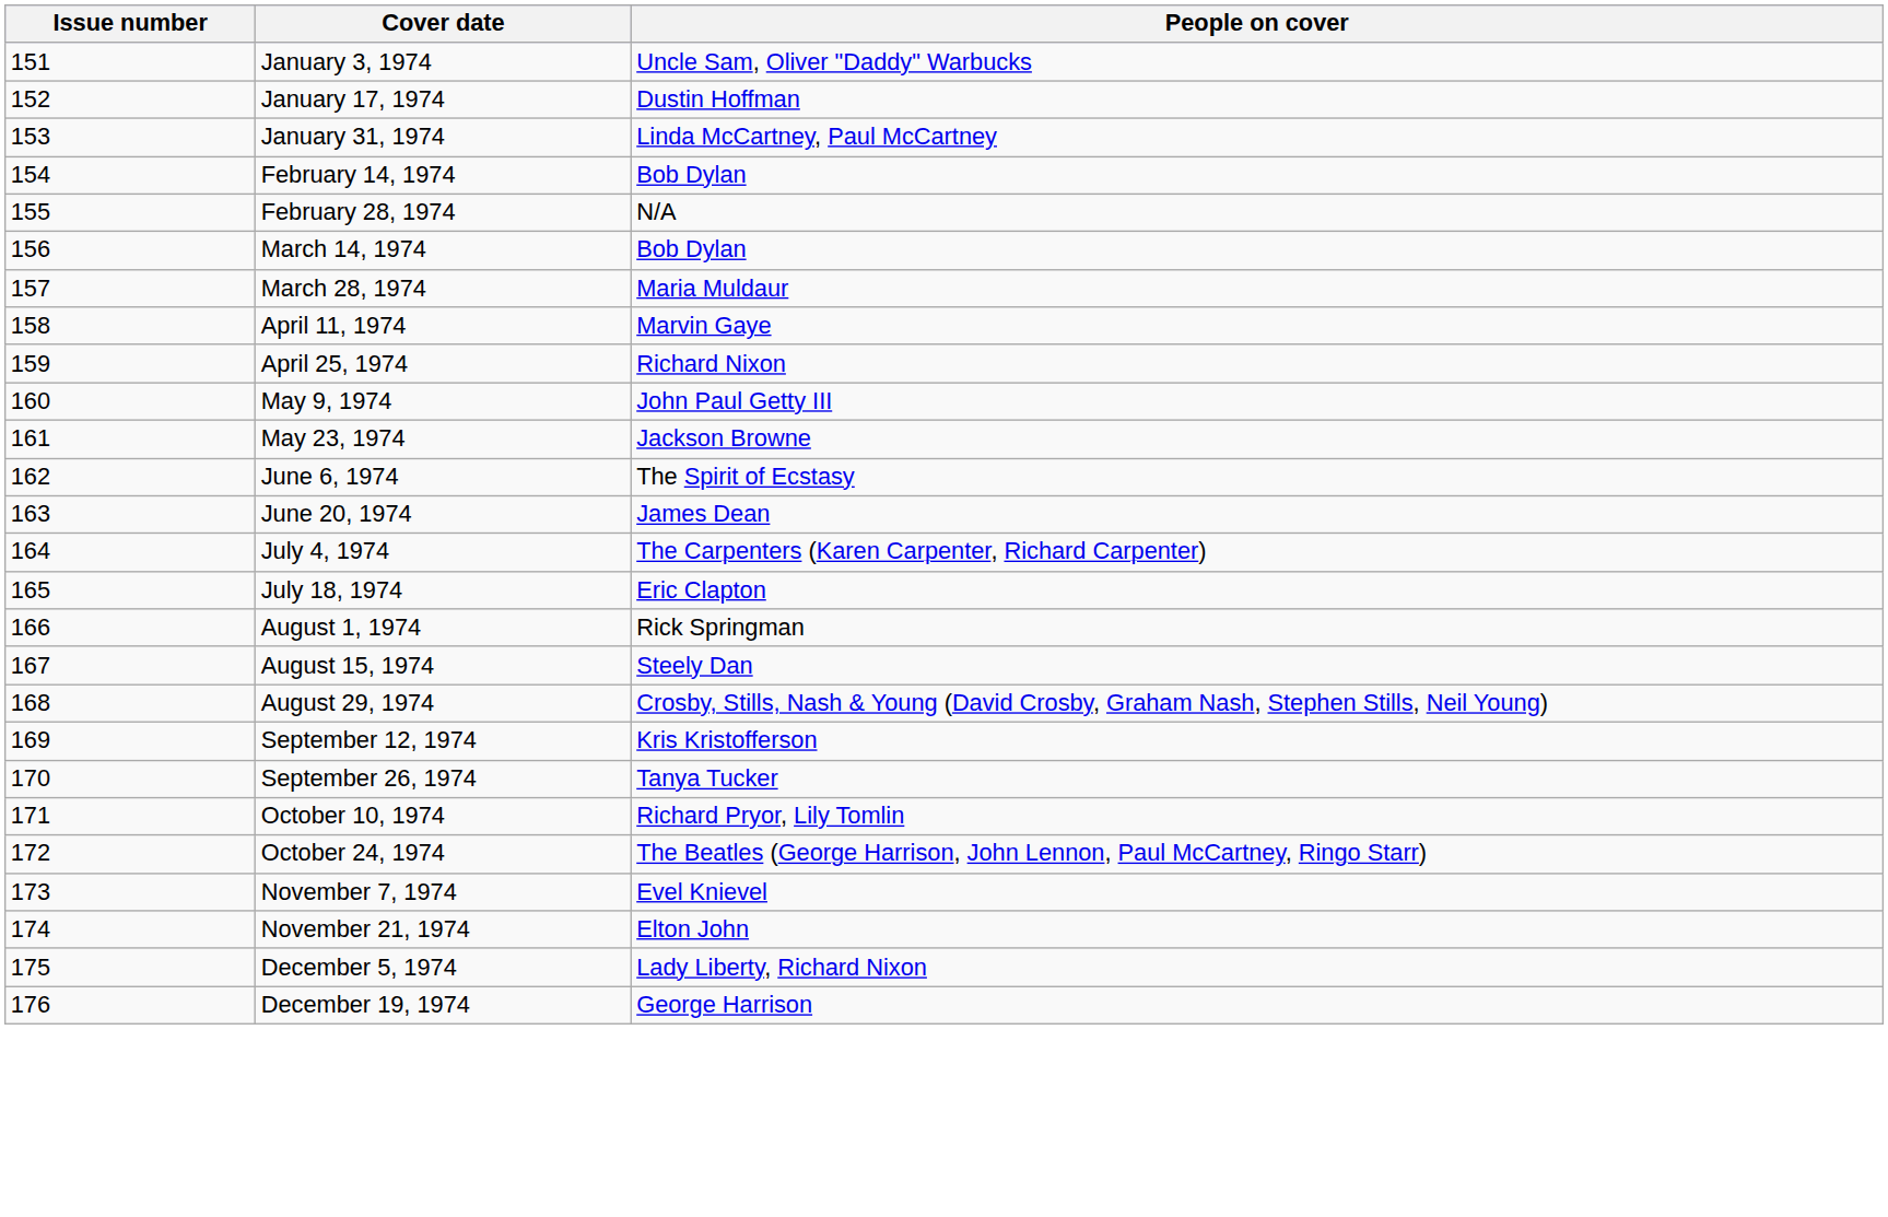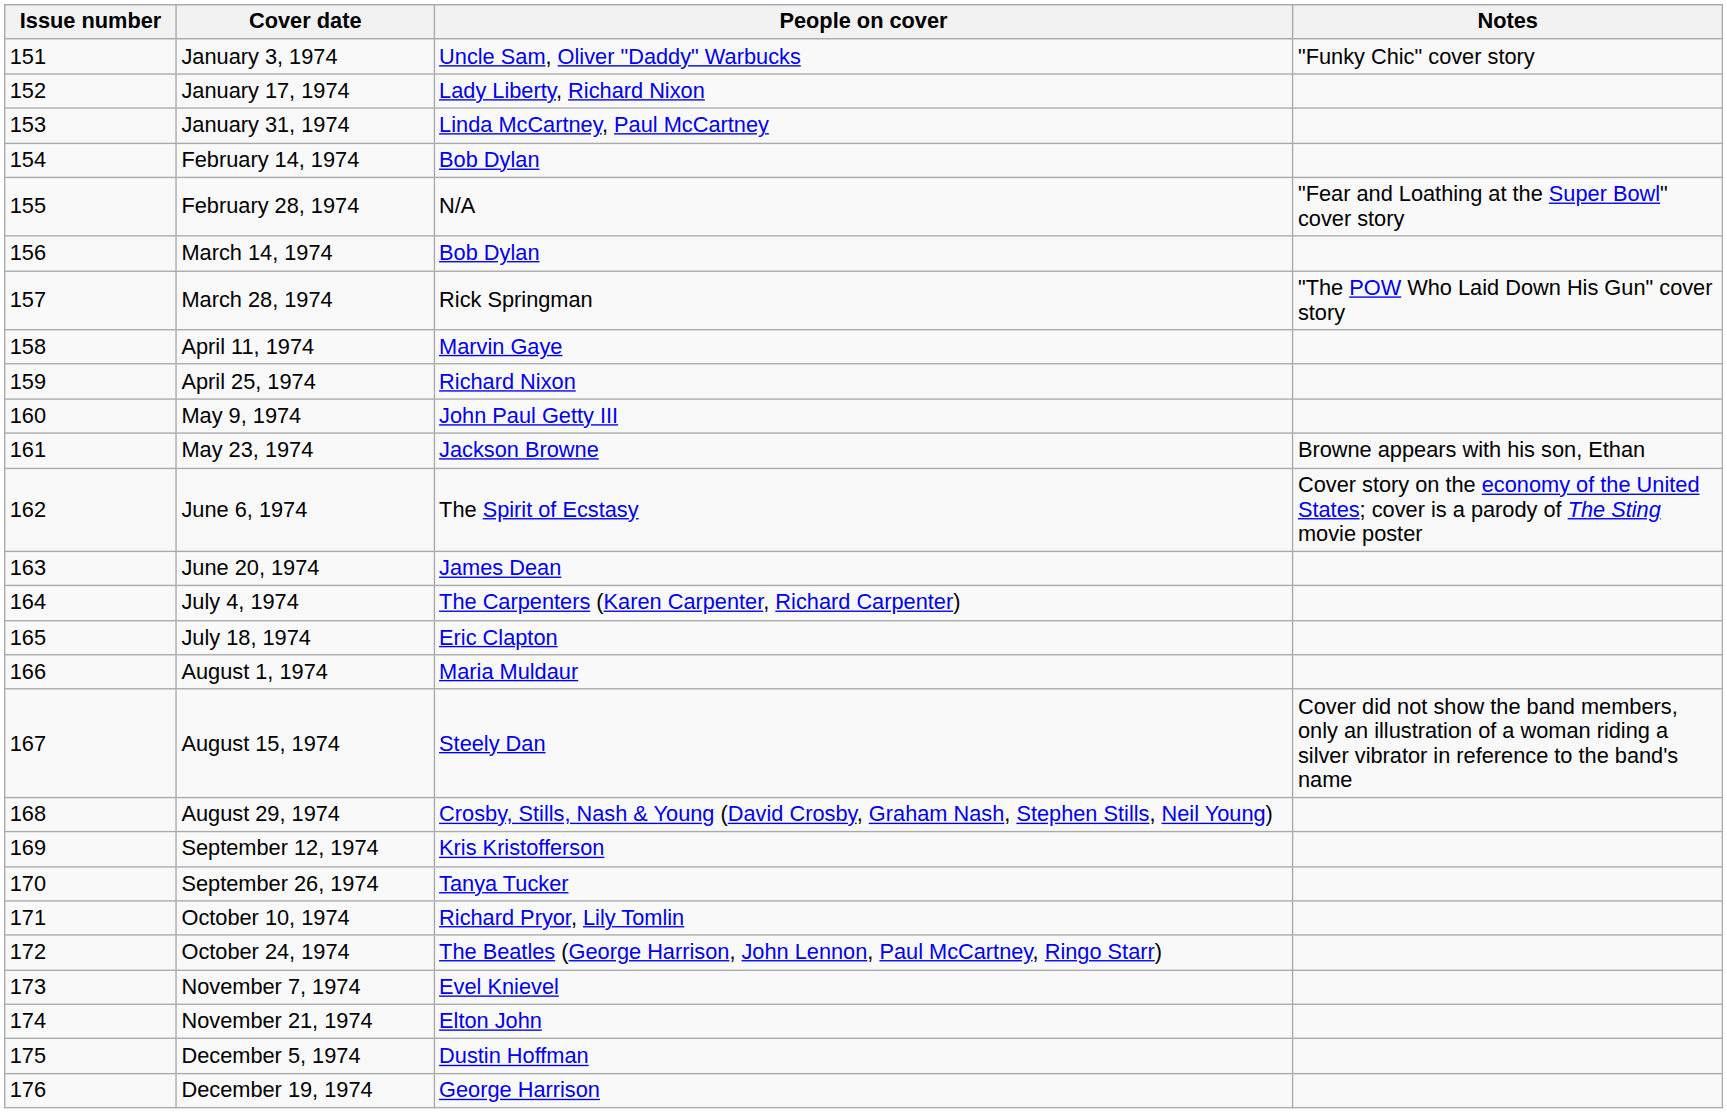+ column: Notes | "Funky Chic" cover story | "Fear and Loathing at the Super Bowl" cover story | "The POW Who Laid Down His Gun" cover story | Browne appears with his son, Ethan | Cover story on the economy of the United States; cover is a parody of The Sting movie poster | Cover did not show the band members, only an illustration of a woman riding a silver vibrator in reference to the band's name
January 17, 1974 | People on cover: Dustin Hoffman -> Lady Liberty, Richard Nixon
March 28, 1974 | People on cover: Maria Muldaur -> Rick Springman
August 1, 1974 | People on cover: Rick Springman -> Maria Muldaur
December 5, 1974 | People on cover: Lady Liberty, Richard Nixon -> Dustin Hoffman
